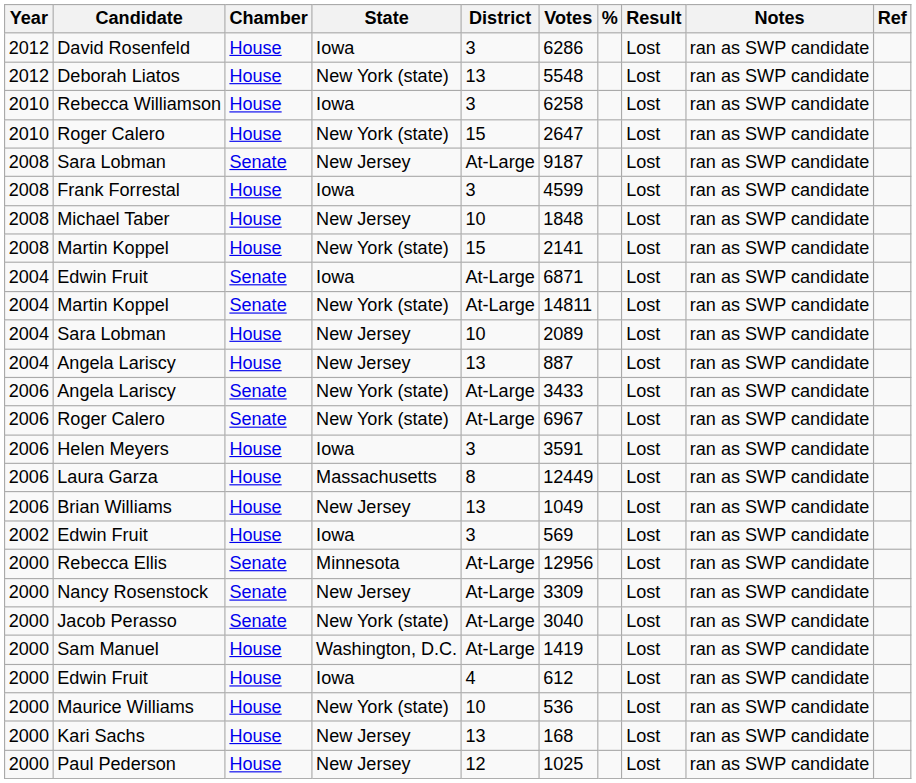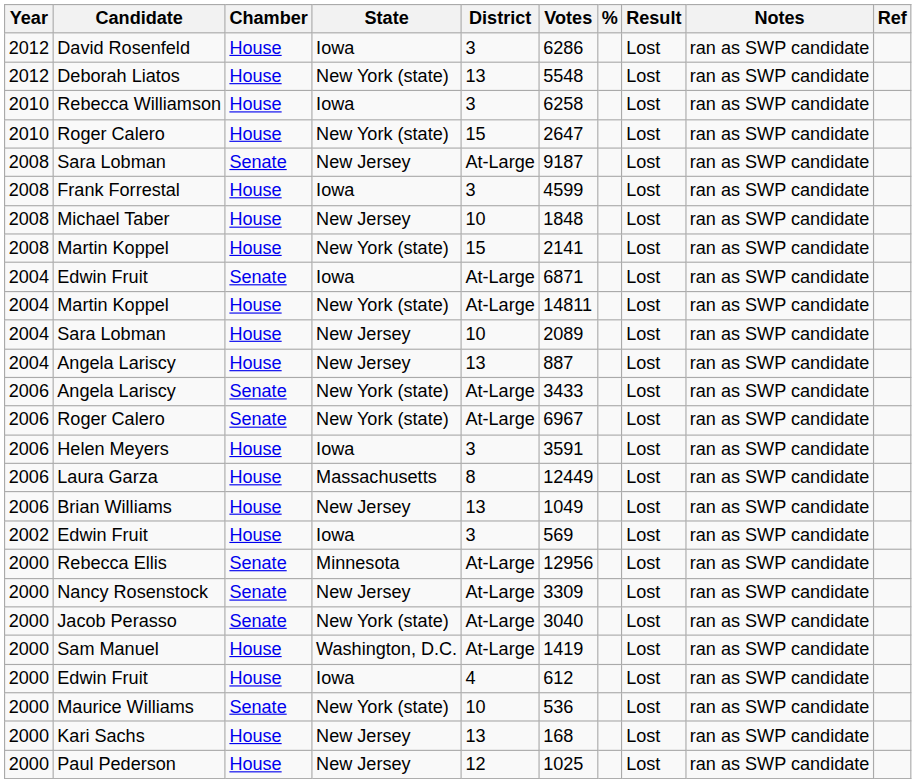2004 / Martin Koppel | Chamber: Senate -> House
Maurice Williams | Chamber: House -> Senate
